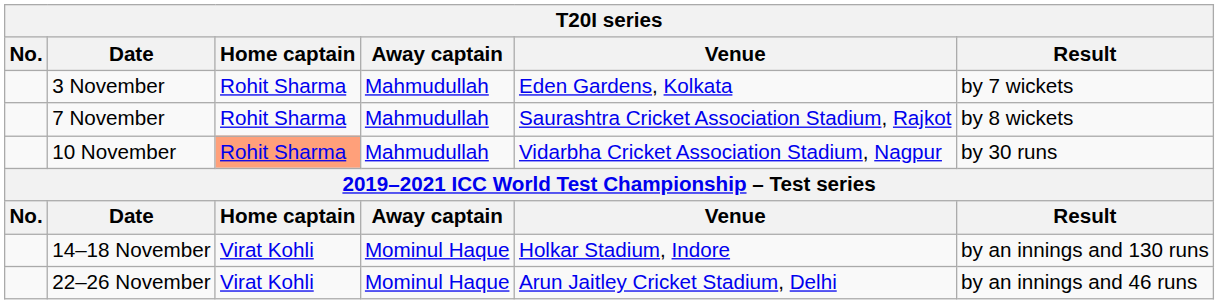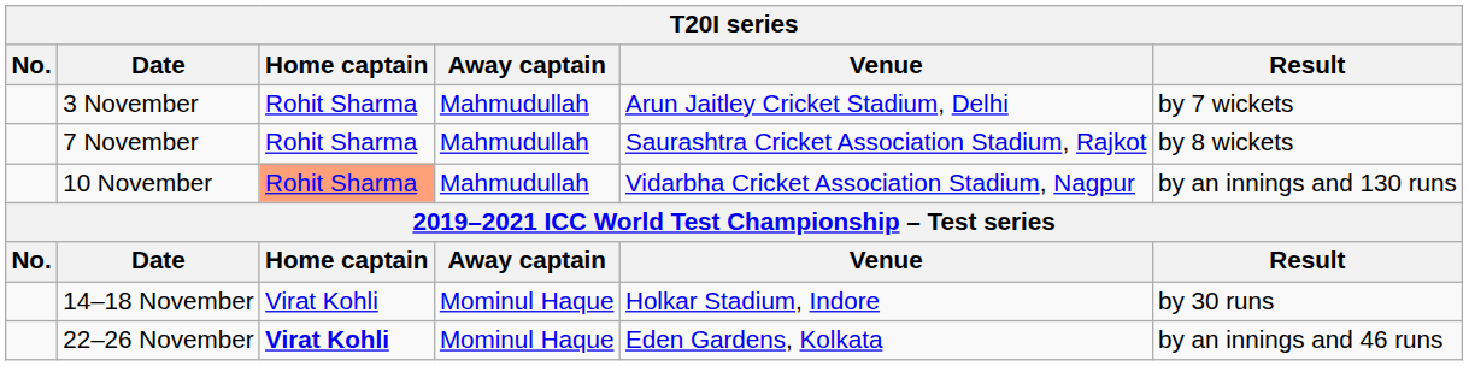3 November | Venue: Eden Gardens, Kolkata -> Arun Jaitley Cricket Stadium, Delhi
10 November | Result: by 30 runs -> by an innings and 130 runs
14–18 November | Result: by an innings and 130 runs -> by 30 runs
22–26 November | Home captain: normal -> bold
22–26 November | Venue: Arun Jaitley Cricket Stadium, Delhi -> Eden Gardens, Kolkata
